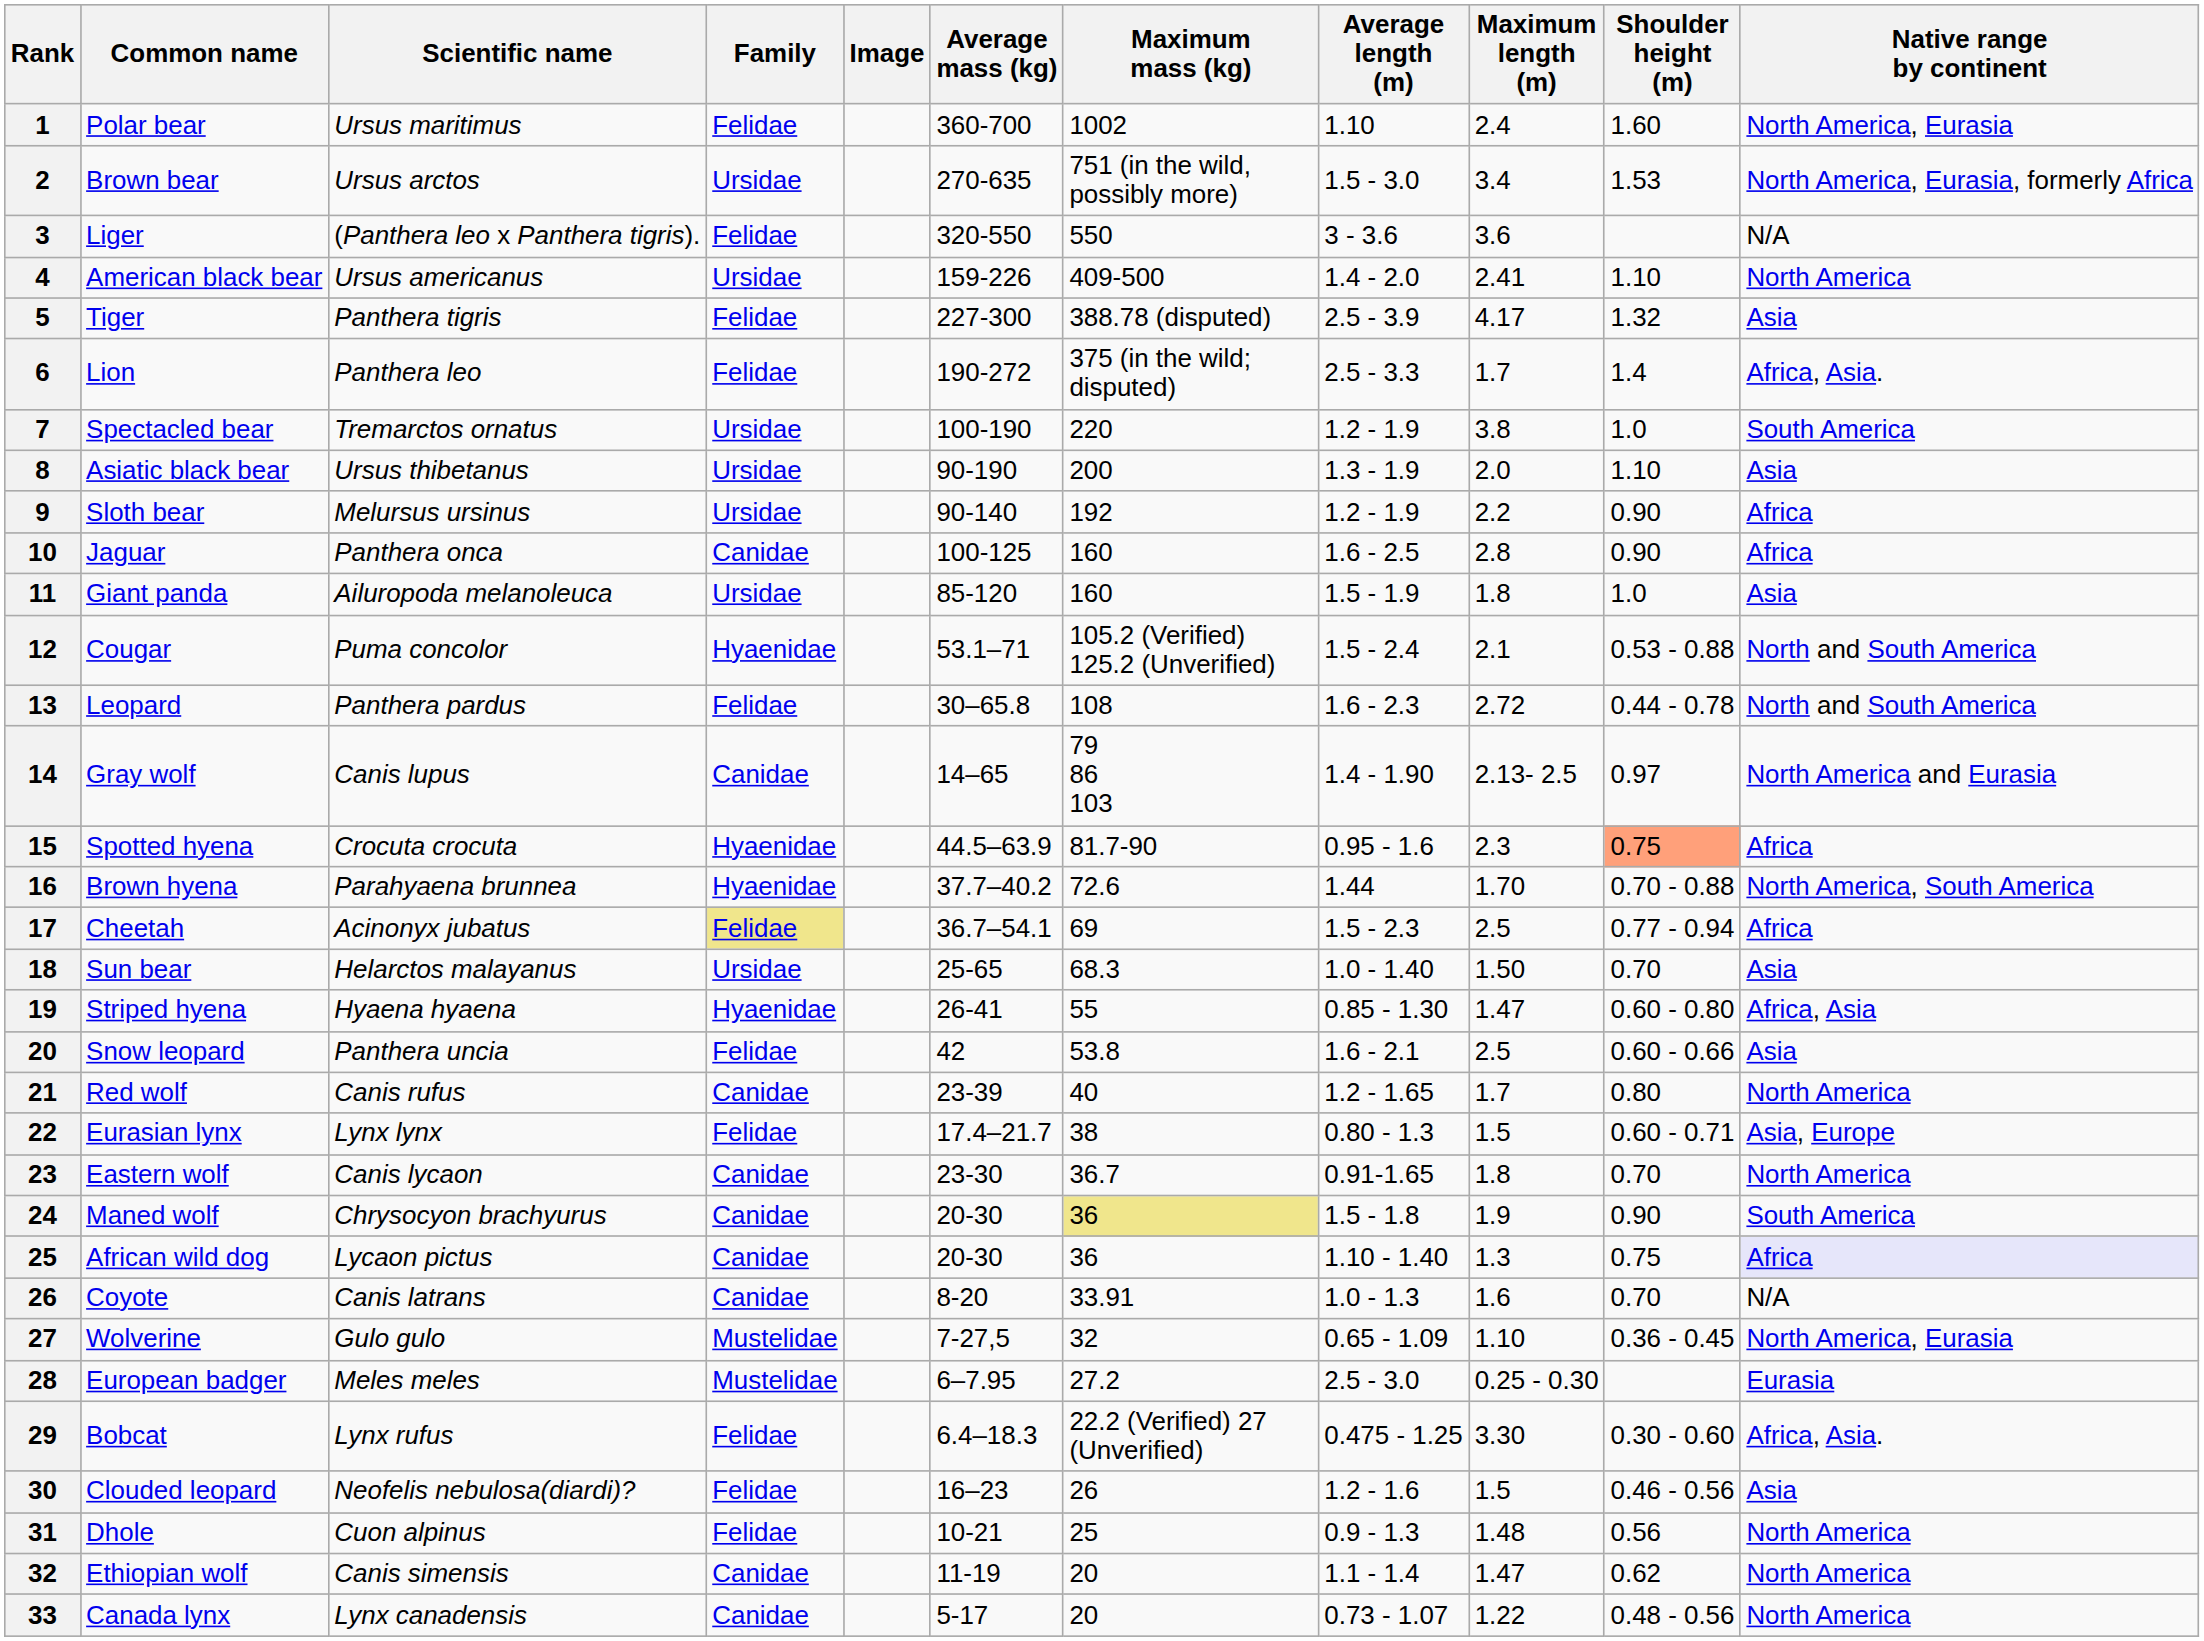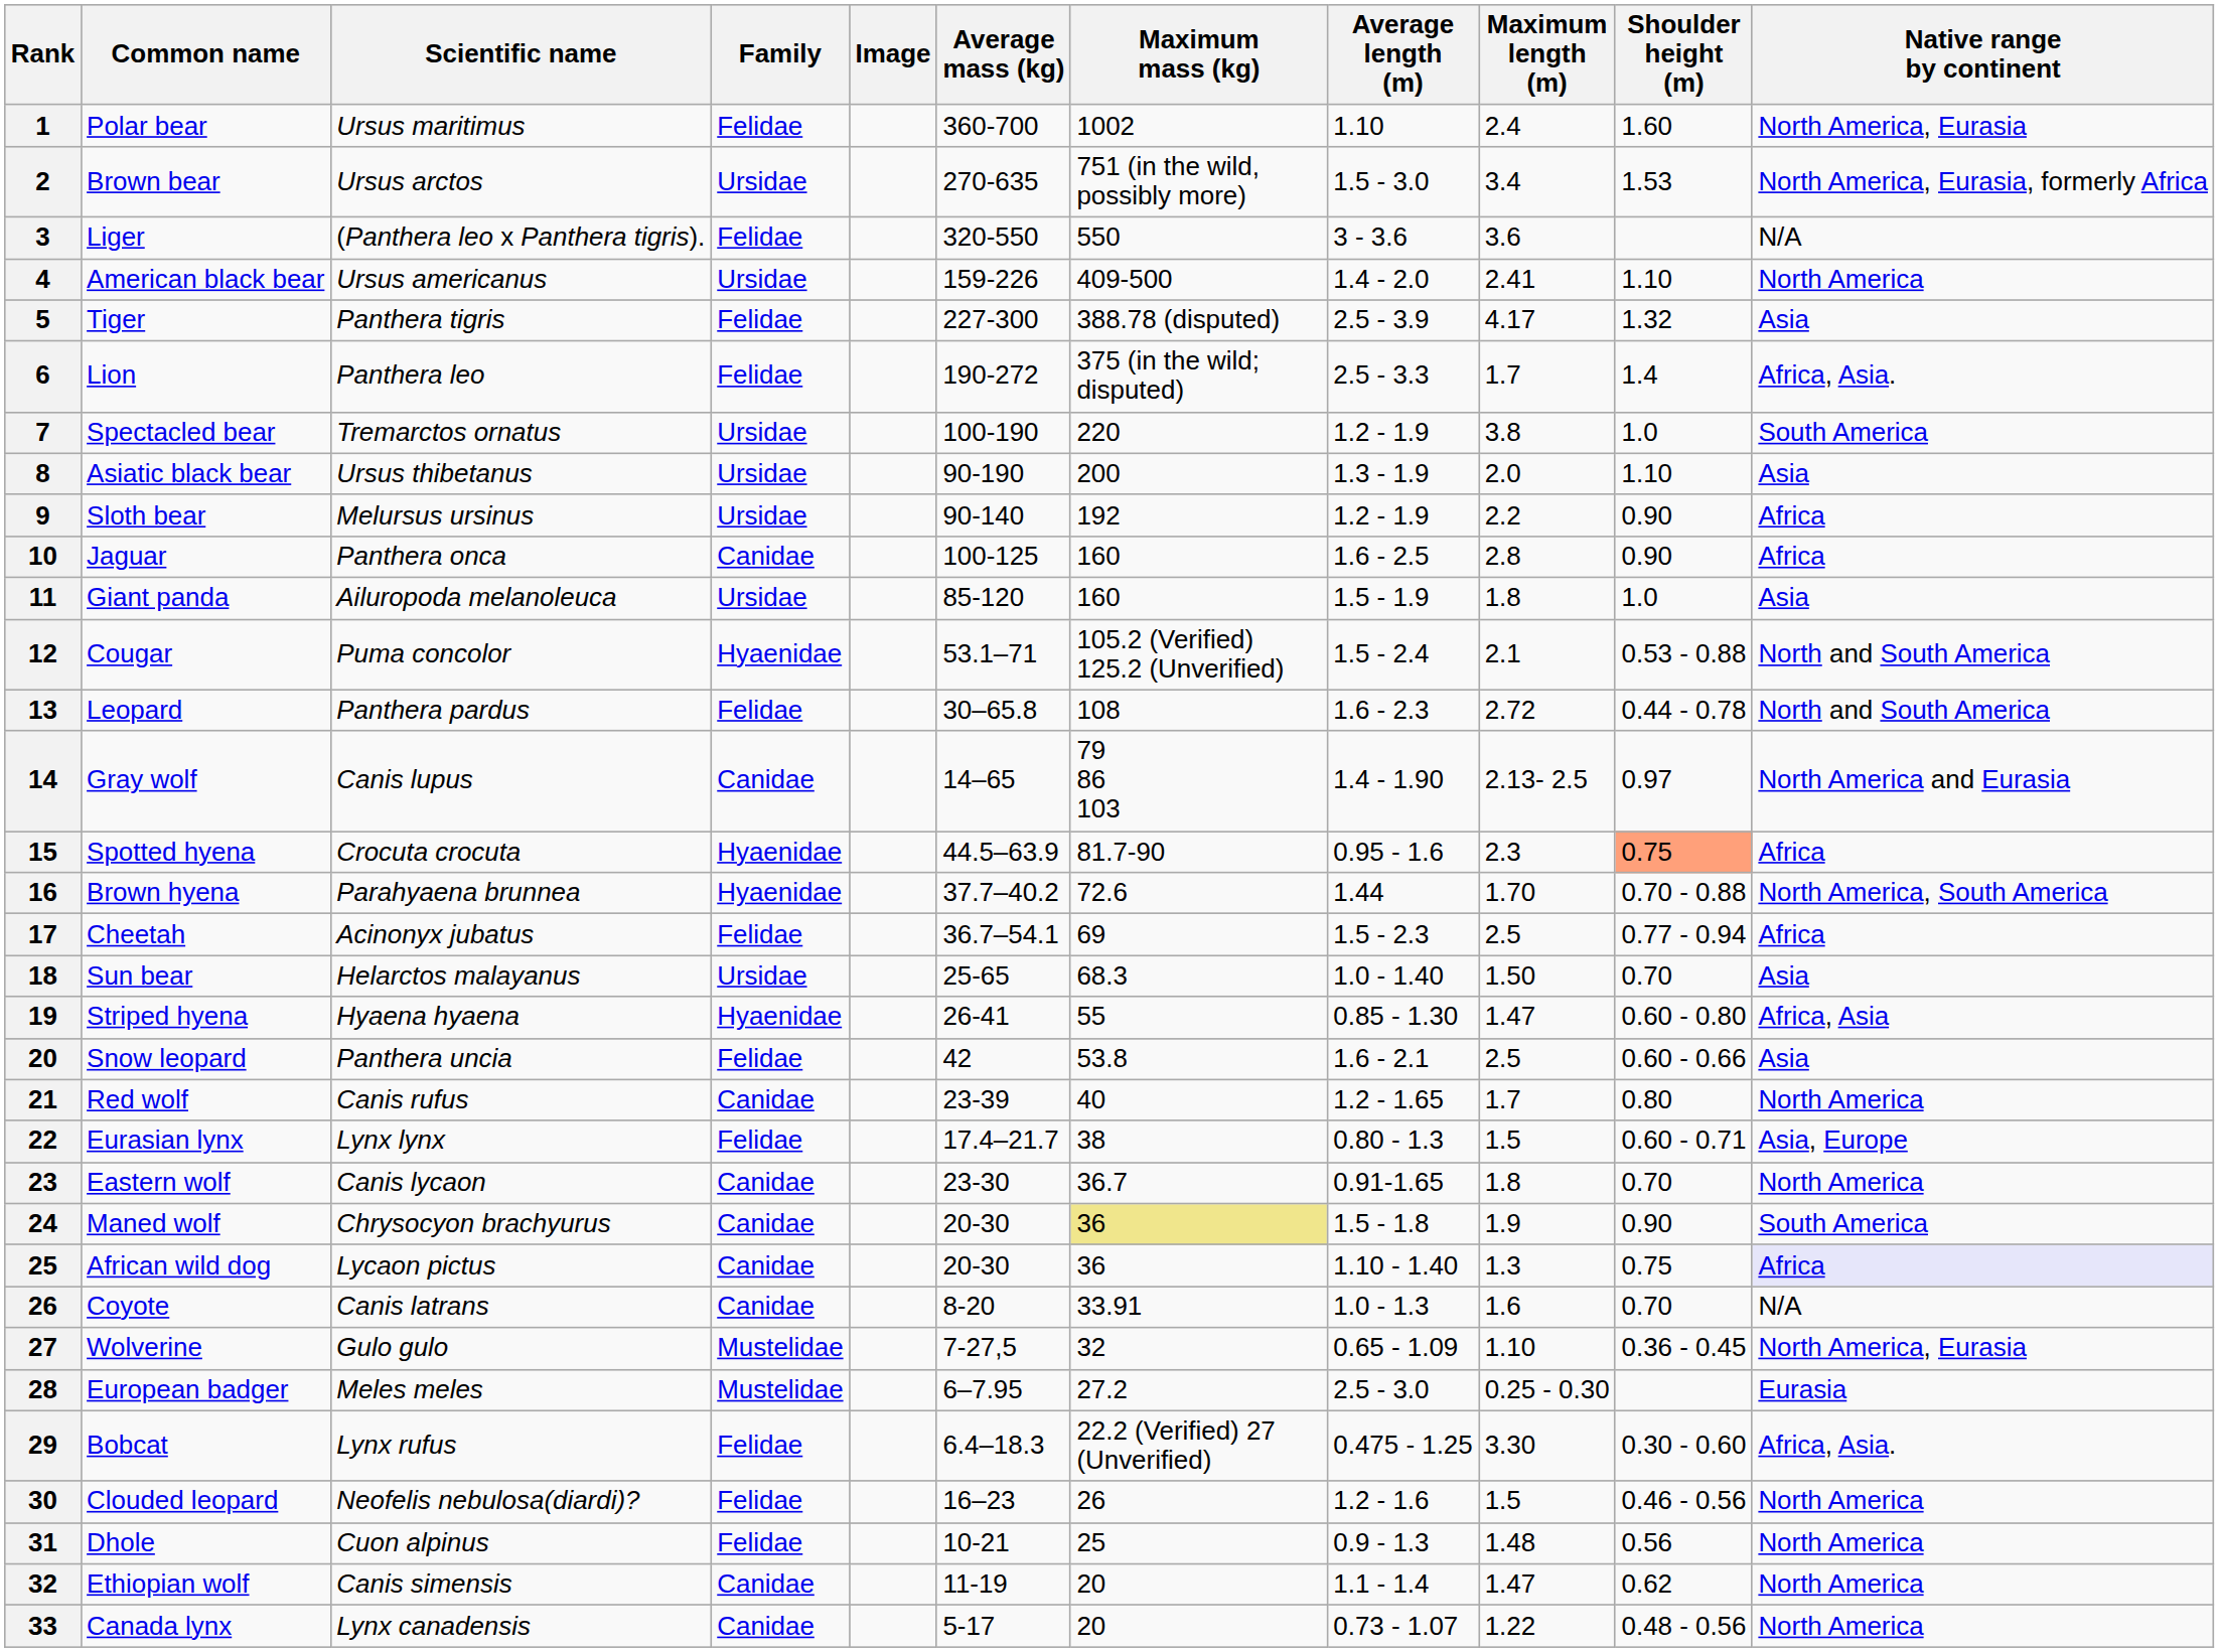Cheetah | Family: khaki background -> no background
Clouded leopard | Native range by continent: Asia -> North America
